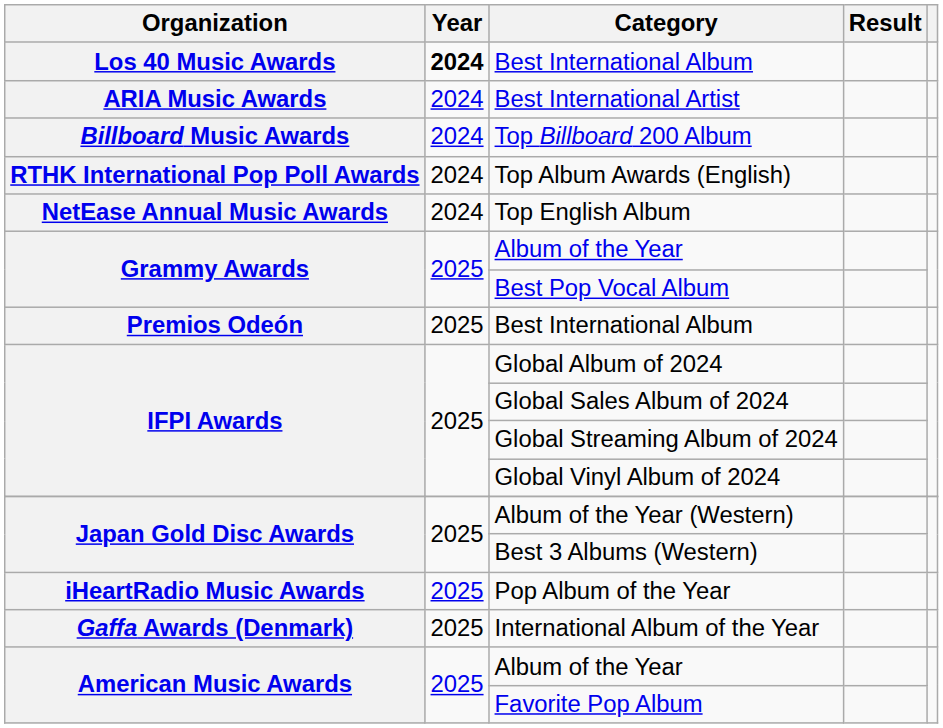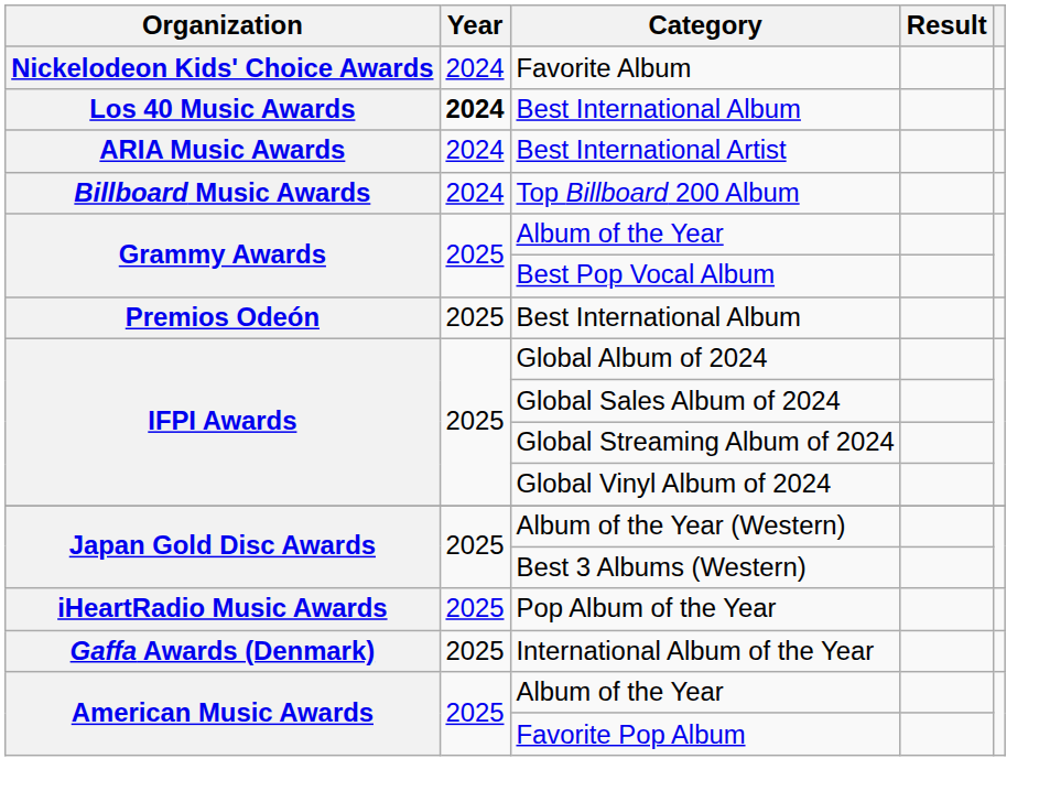+ row: Nickelodeon Kids' Choice Awards | 2024 | Favorite Album
- row: RTHK International Pop Poll Awards | 2024 | Top Album Awards (English)
- row: NetEase Annual Music Awards | 2024 | Top English Album
